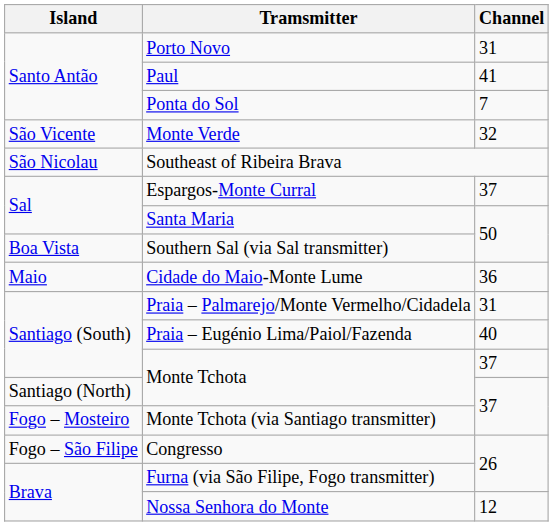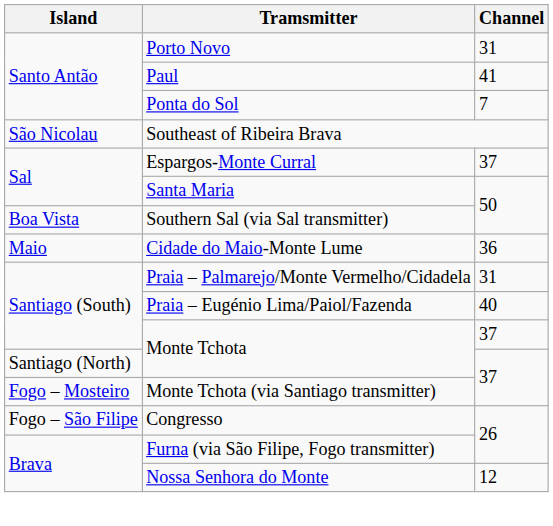- row: São Vicente | Monte Verde | 32
